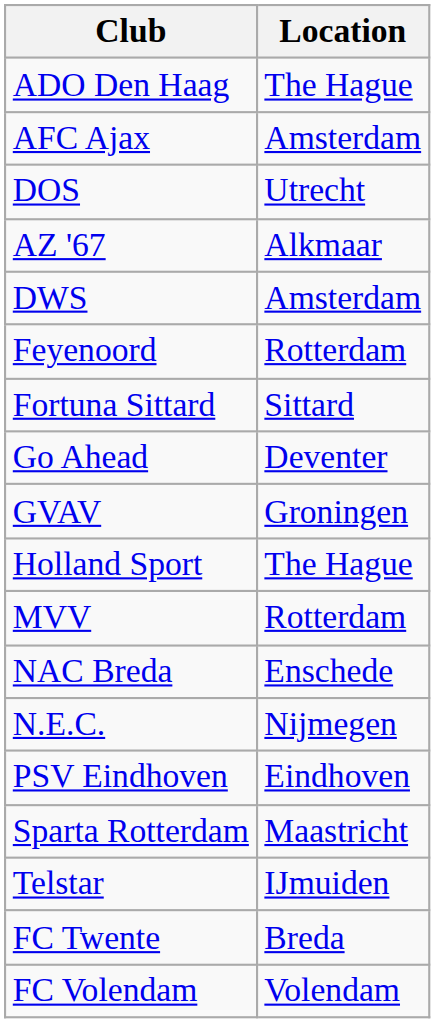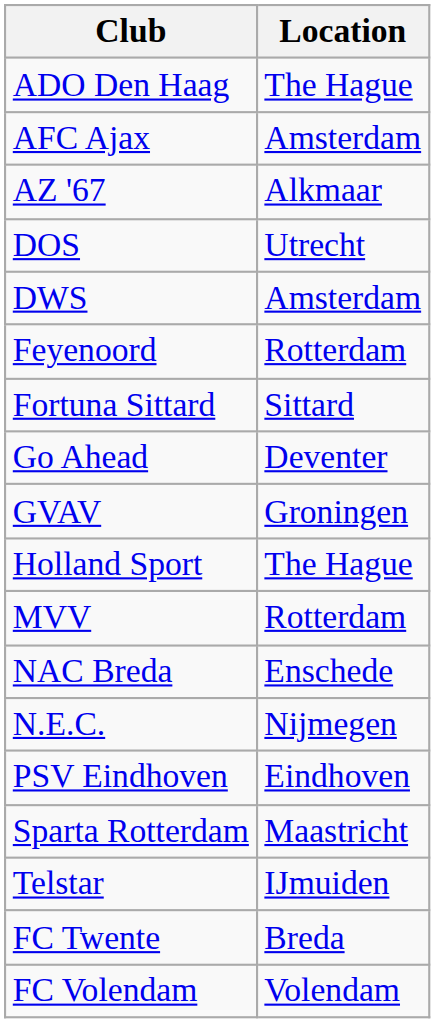rows swapped: AZ '67 <-> DOS
